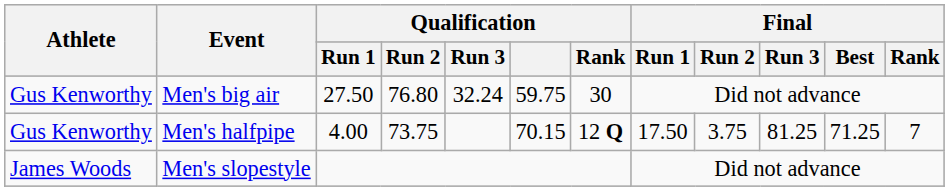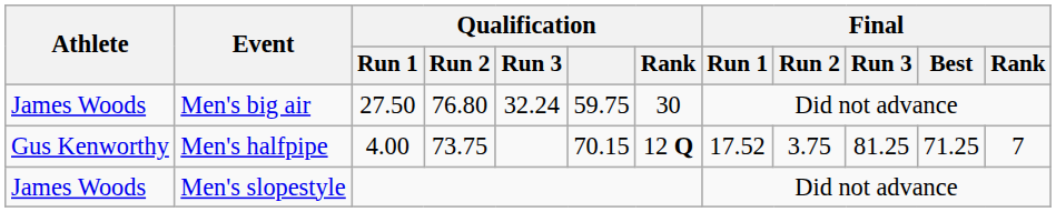Men's big air | Athlete: Gus Kenworthy -> James Woods
Men's halfpipe | Final / Run 1: 17.50 -> 17.52
